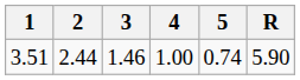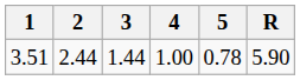3.51 | 3: 1.46 -> 1.44
3.51 | 5: 0.74 -> 0.78
